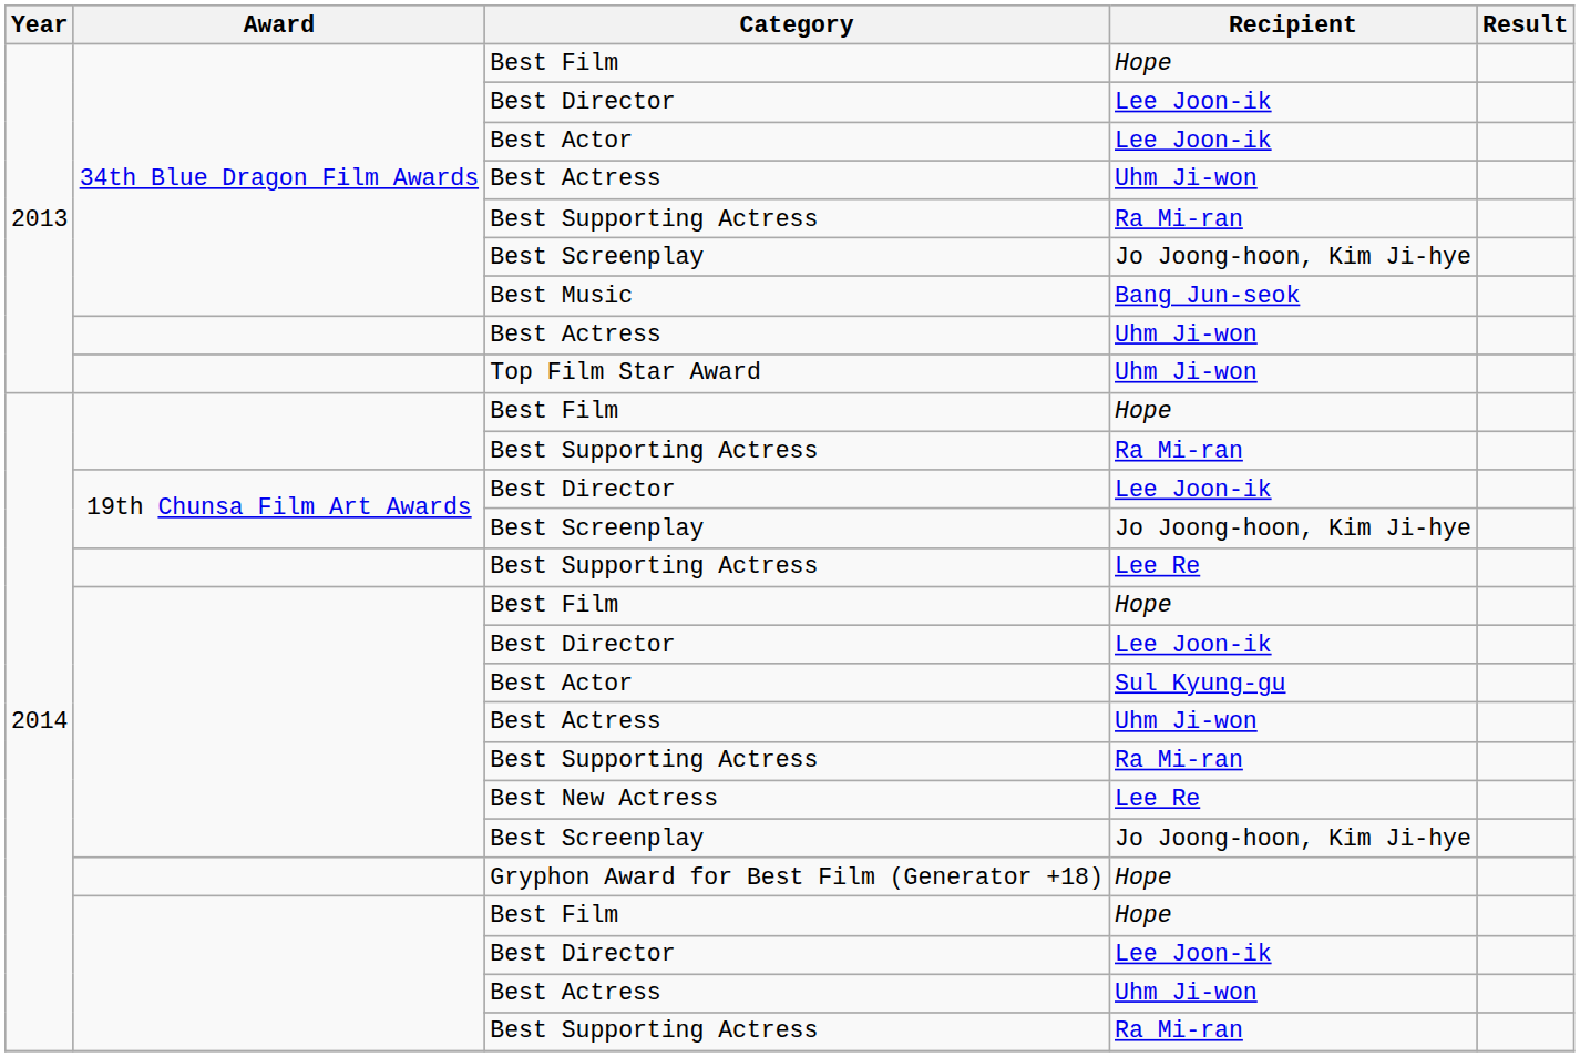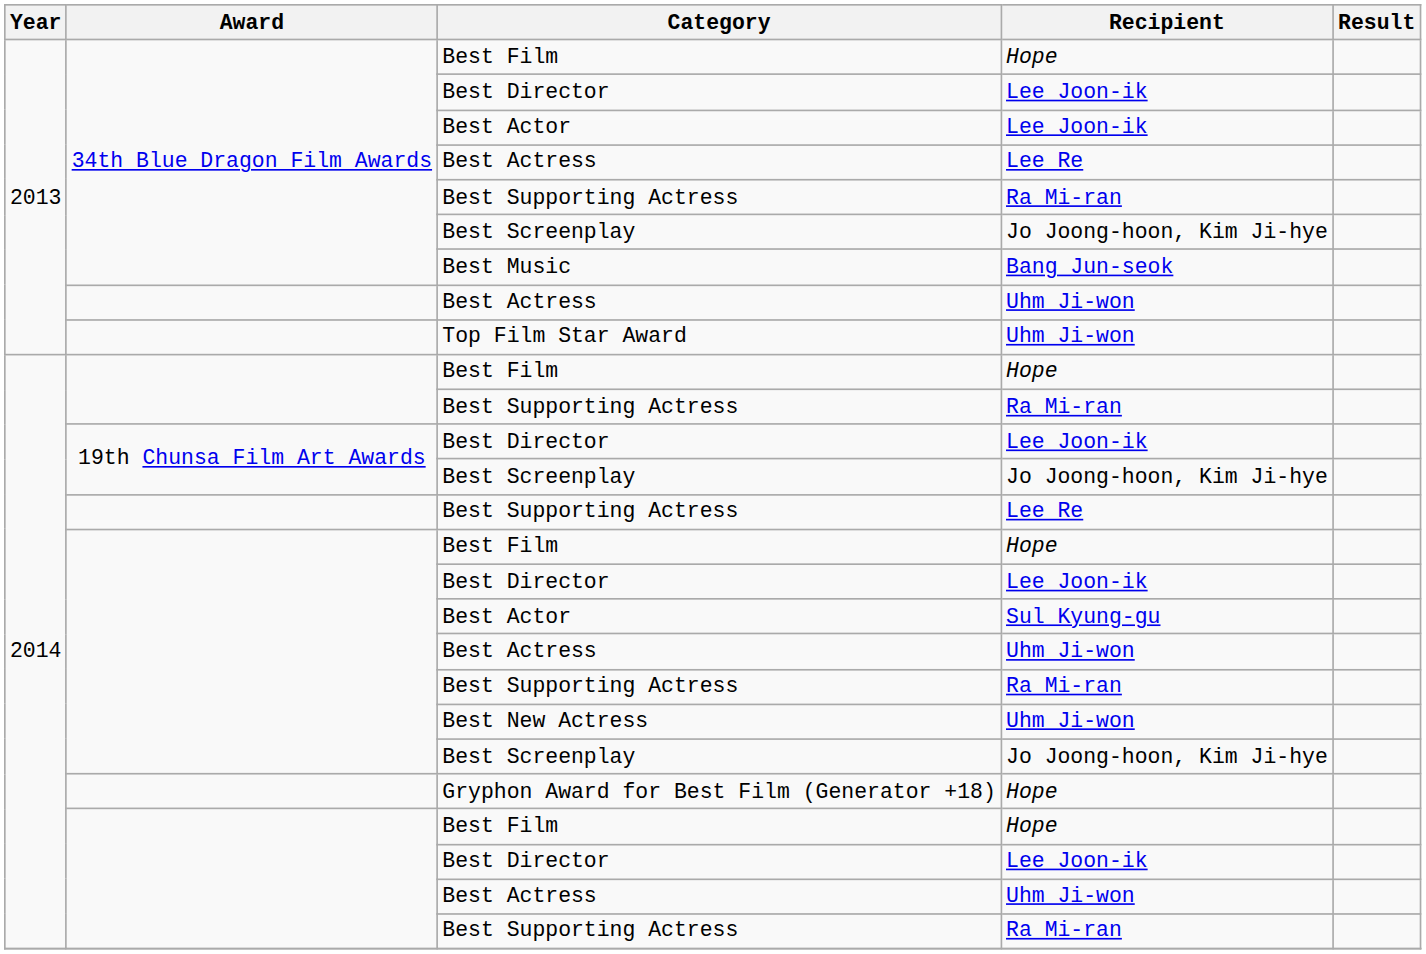34th Blue Dragon Film Awards / Best Actress | Recipient: Uhm Ji-won -> Lee Re
Best New Actress | Recipient: Lee Re -> Uhm Ji-won
